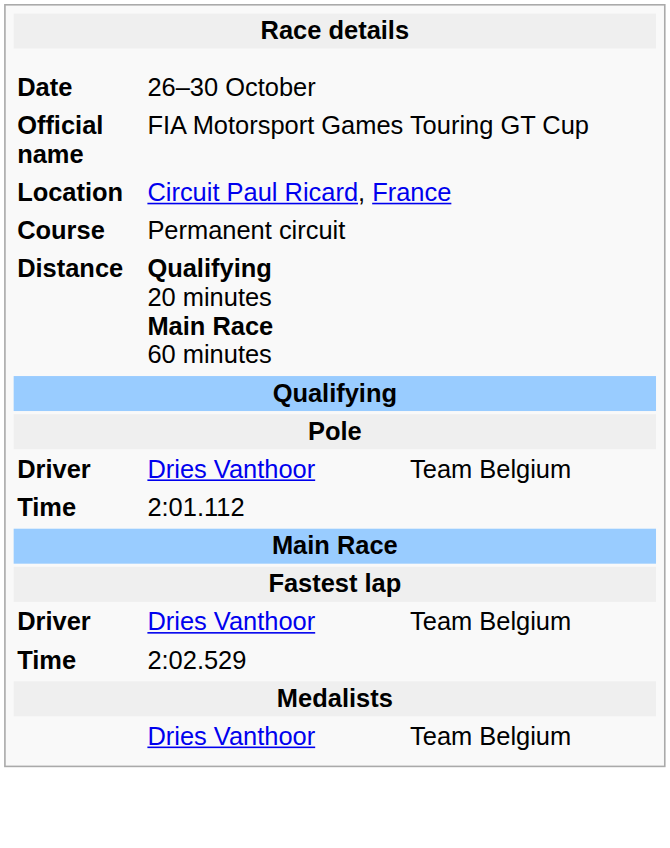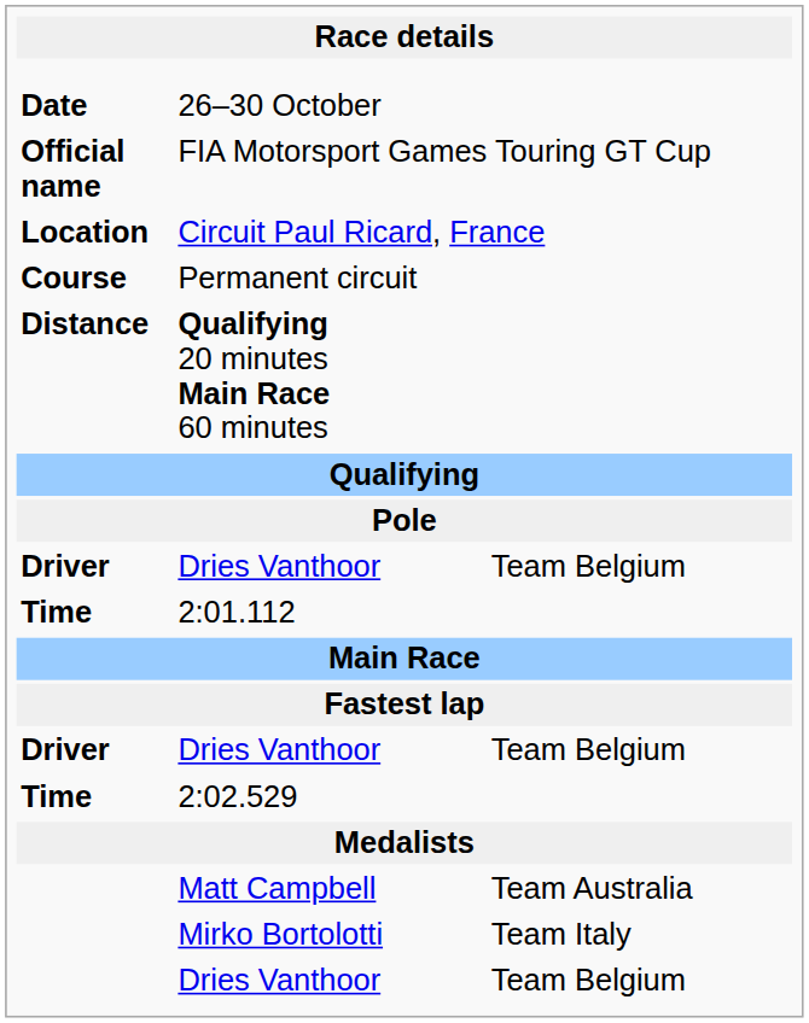+ row: Matt Campbell | Team Australia
+ row: Mirko Bortolotti | Team Italy
